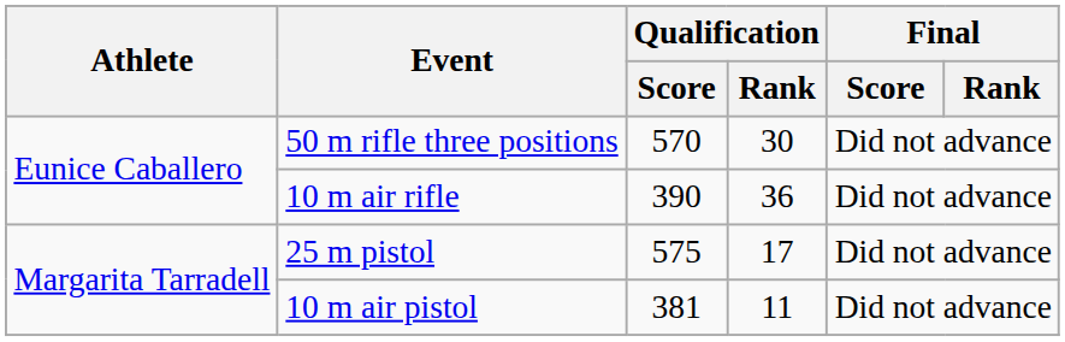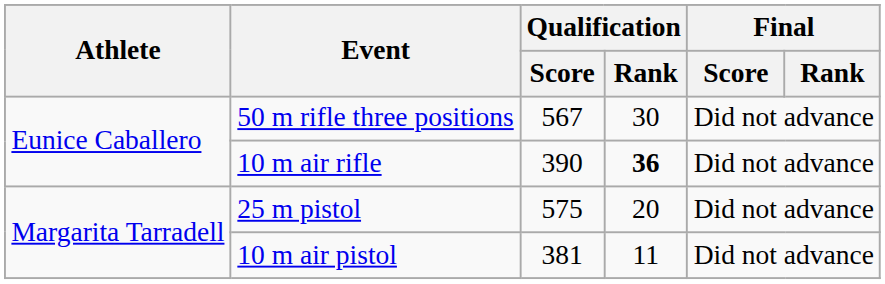50 m rifle three positions | Qualification / Score: 570 -> 567
10 m air rifle | Qualification / Rank: normal -> bold
25 m pistol | Qualification / Rank: 17 -> 20
